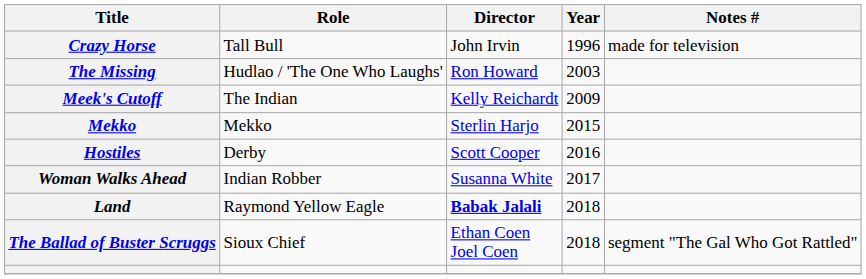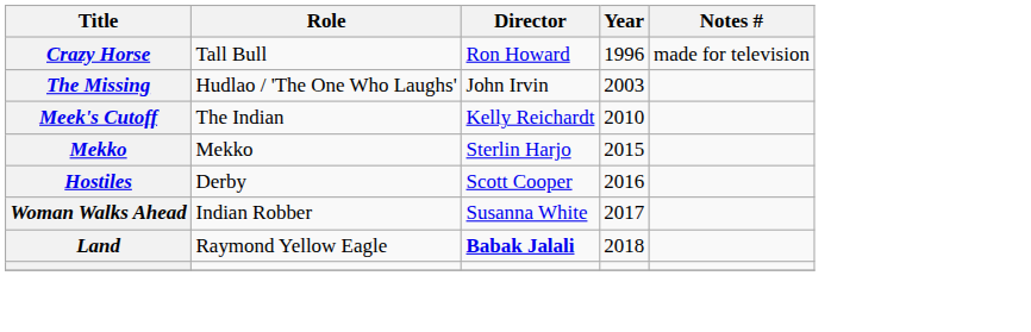Crazy Horse | Director: John Irvin -> Ron Howard
The Missing | Director: Ron Howard -> John Irvin
Meek's Cutoff | Year: 2009 -> 2010
- row: The Ballad of Buster Scruggs | Sioux Chief | Ethan Coen Joel Coen | 2018 | segment "The Gal Who Got Rattled"
